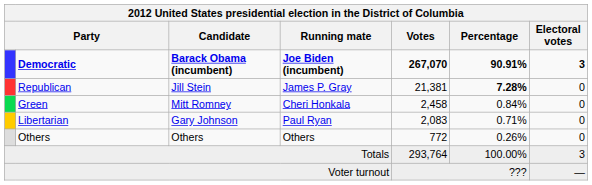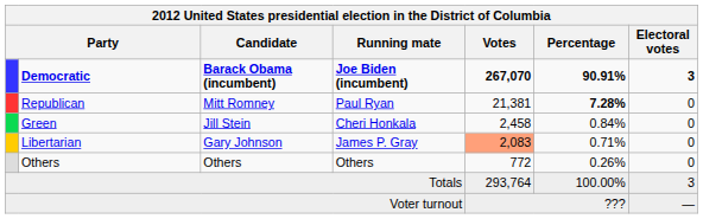Republican | Candidate: Jill Stein -> Mitt Romney
Republican | Running mate: James P. Gray -> Paul Ryan
Green | Candidate: Mitt Romney -> Jill Stein
Libertarian | Running mate: Paul Ryan -> James P. Gray
Libertarian | Votes: no background -> lightsalmon background
